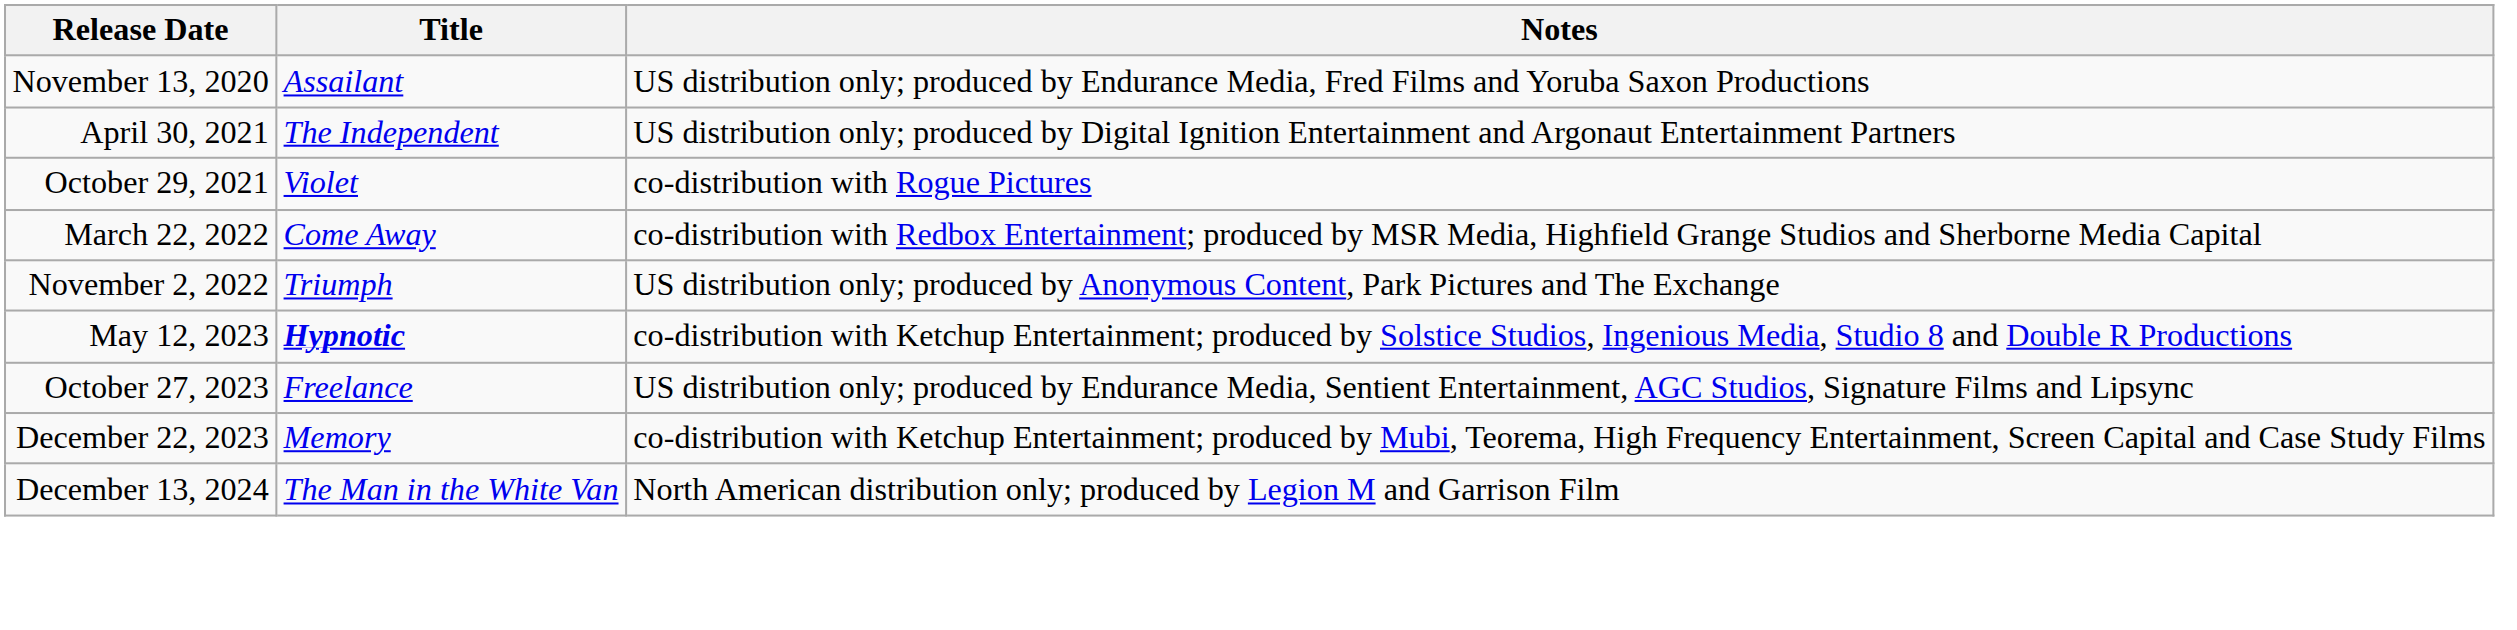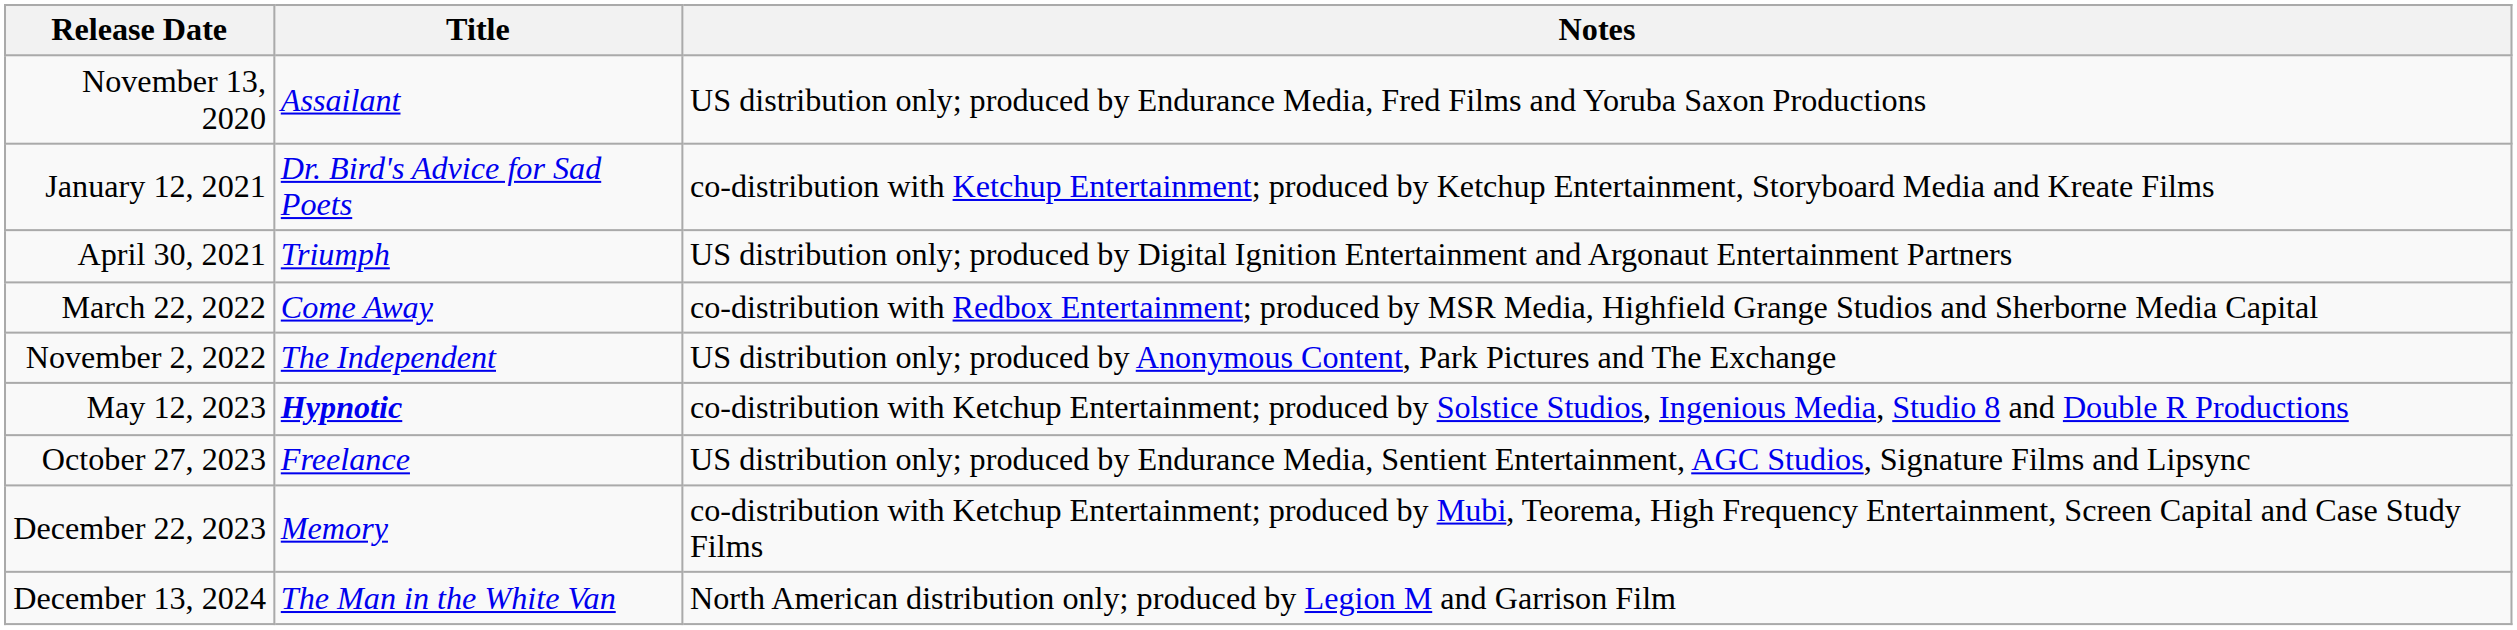+ row: January 12, 2021 | Dr. Bird's Advice for Sad Poets | co-distribution with Ketchup Entertainment; produced by Ketchup Entertainment, Storyboard Media and Kreate Films
April 30, 2021 | Title: The Independent -> Triumph
- row: October 29, 2021 | Violet | co-distribution with Rogue Pictures
November 2, 2022 | Title: Triumph -> The Independent
